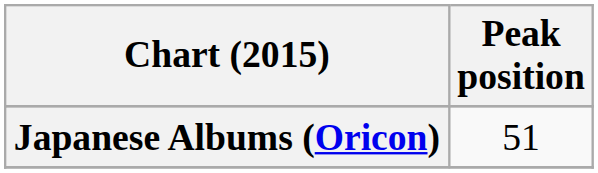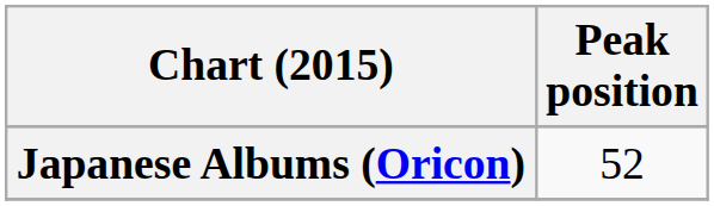Japanese Albums (Oricon) | Peak position: 51 -> 52
